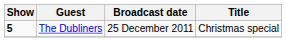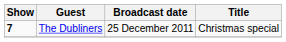The Dubliners | Show: 5 -> 7
